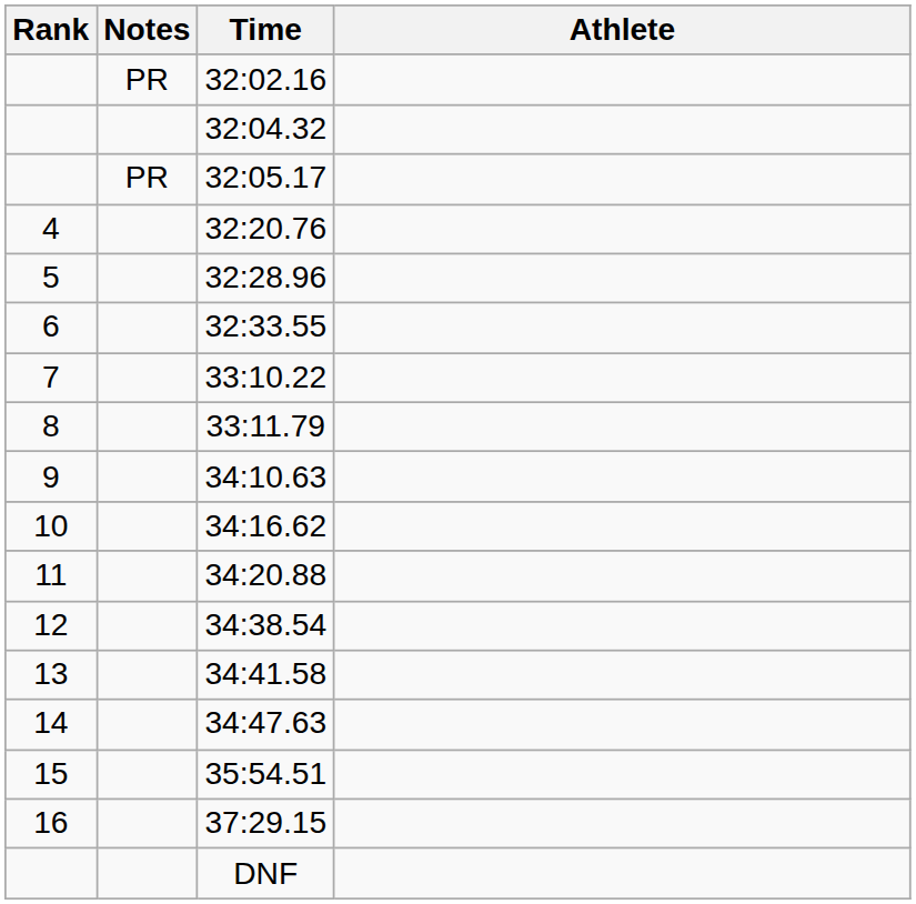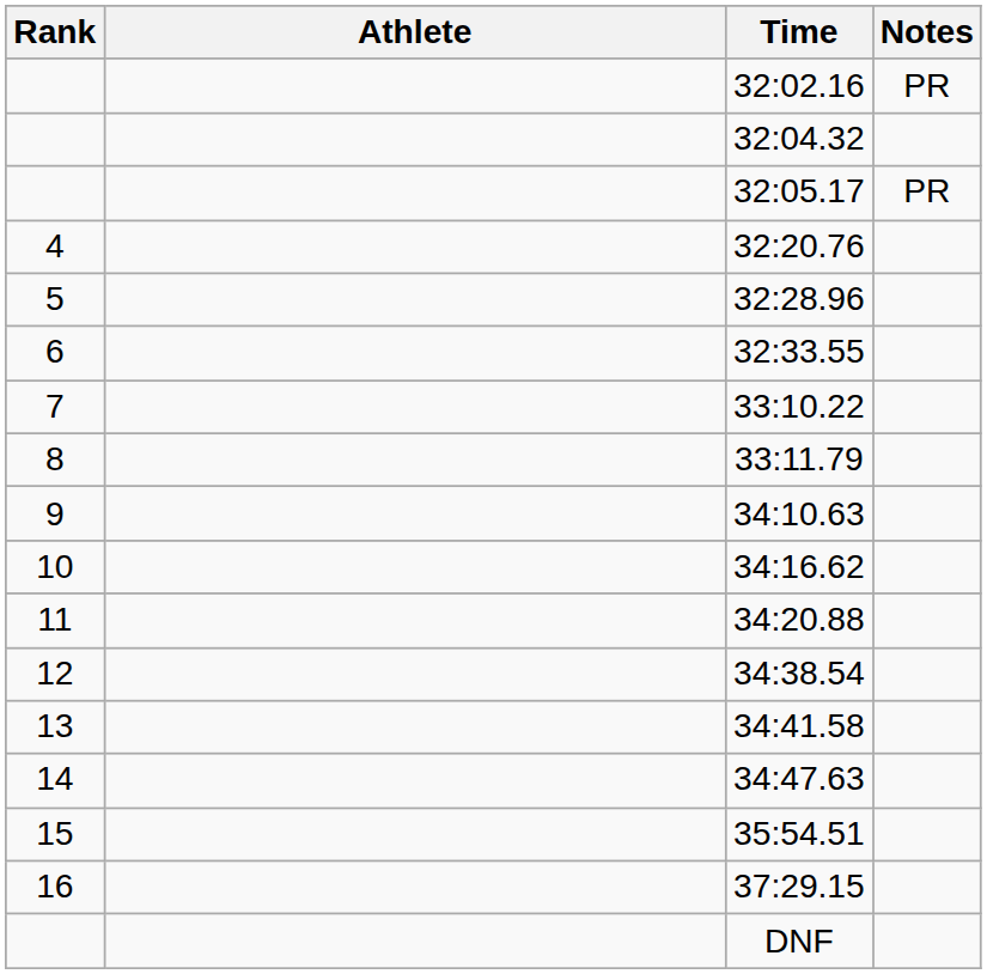columns swapped: Athlete <-> Notes
